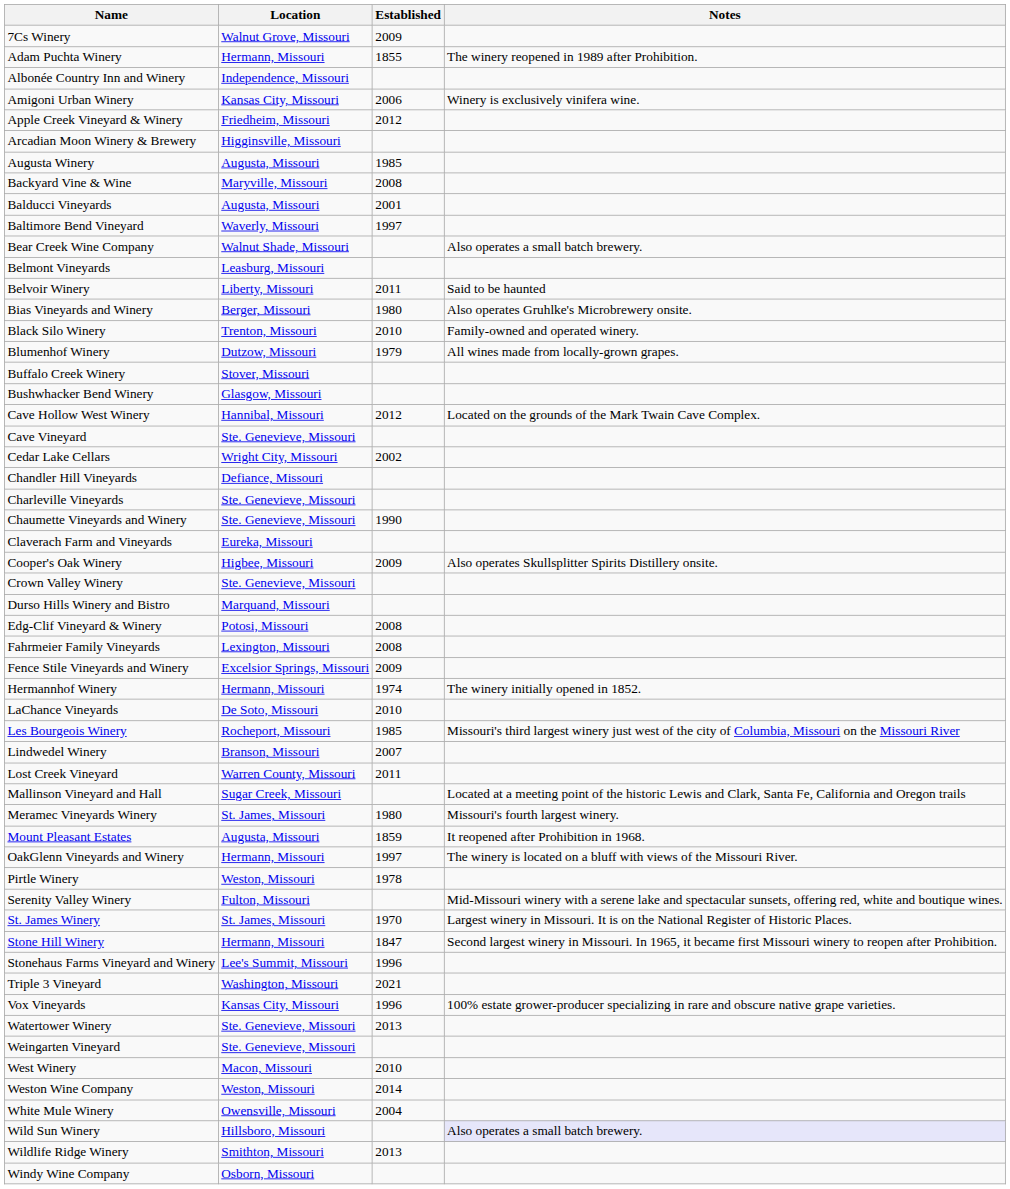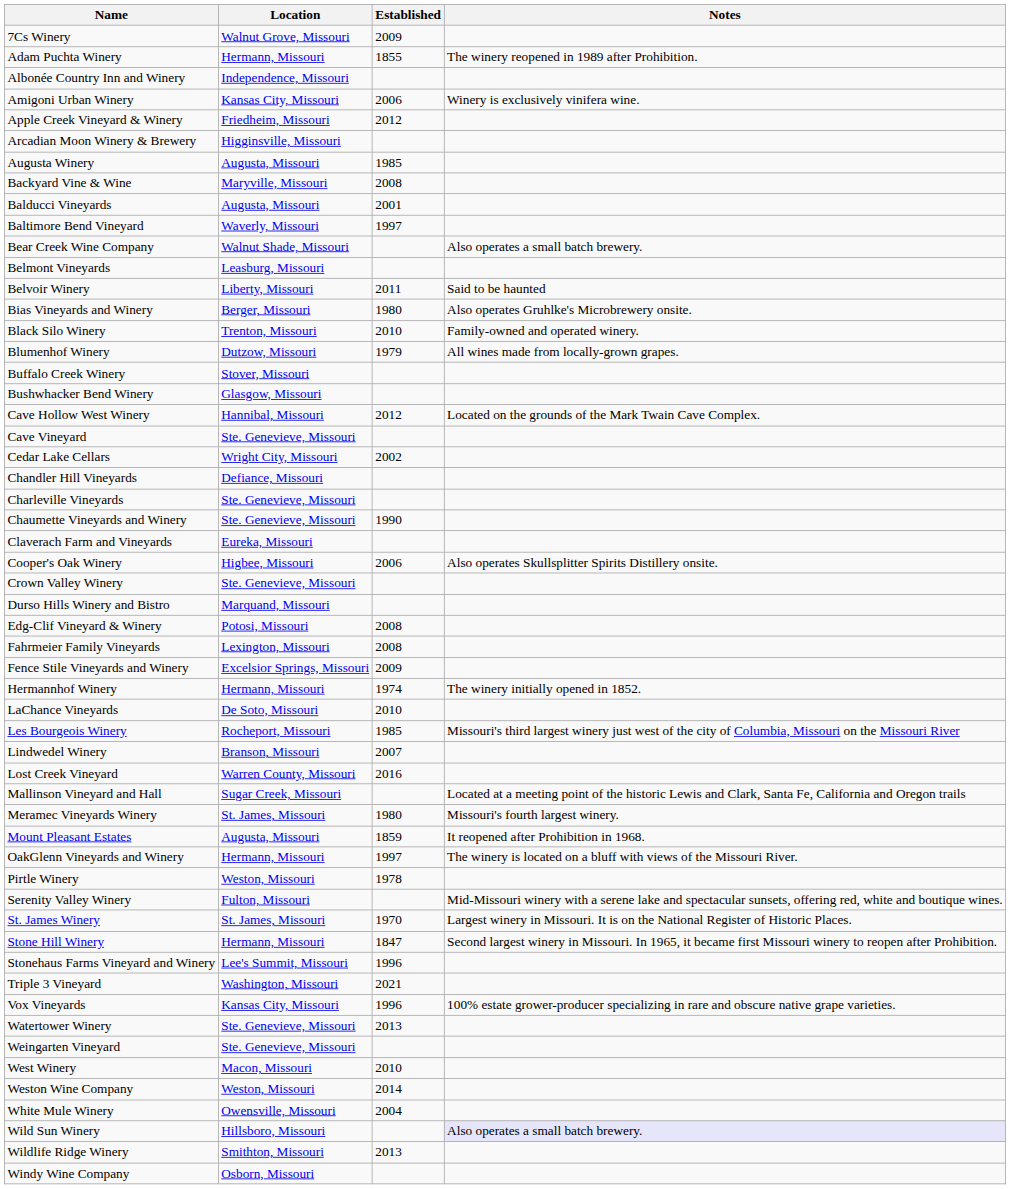Cooper's Oak Winery | Established: 2009 -> 2006
Lost Creek Vineyard | Established: 2011 -> 2016
